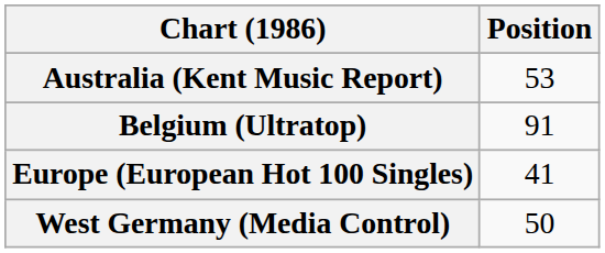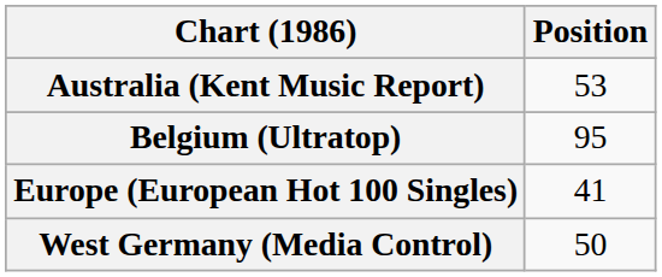Belgium (Ultratop) | Position: 91 -> 95
